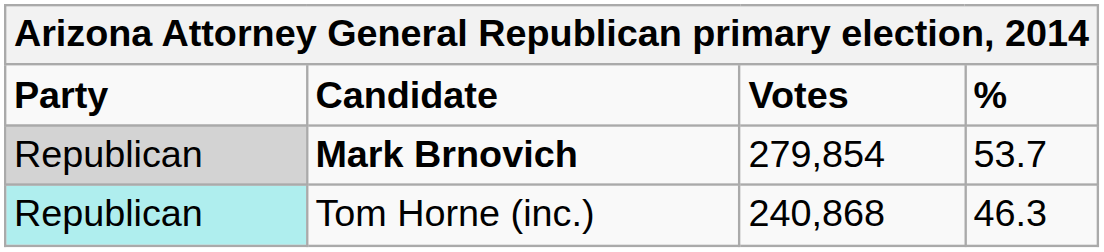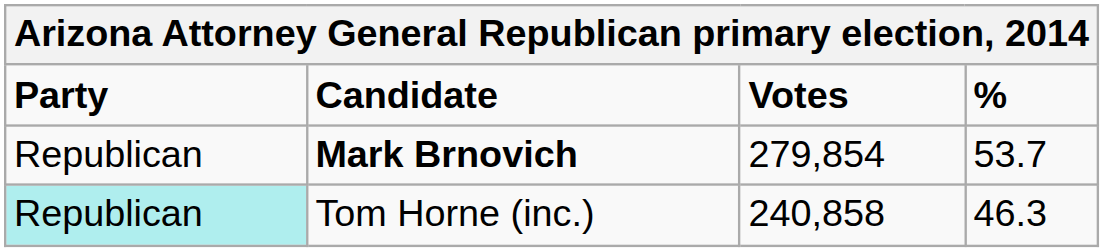Mark Brnovich | Party: lightgrey background -> no background
Tom Horne (inc.) | Votes: 240,868 -> 240,858
